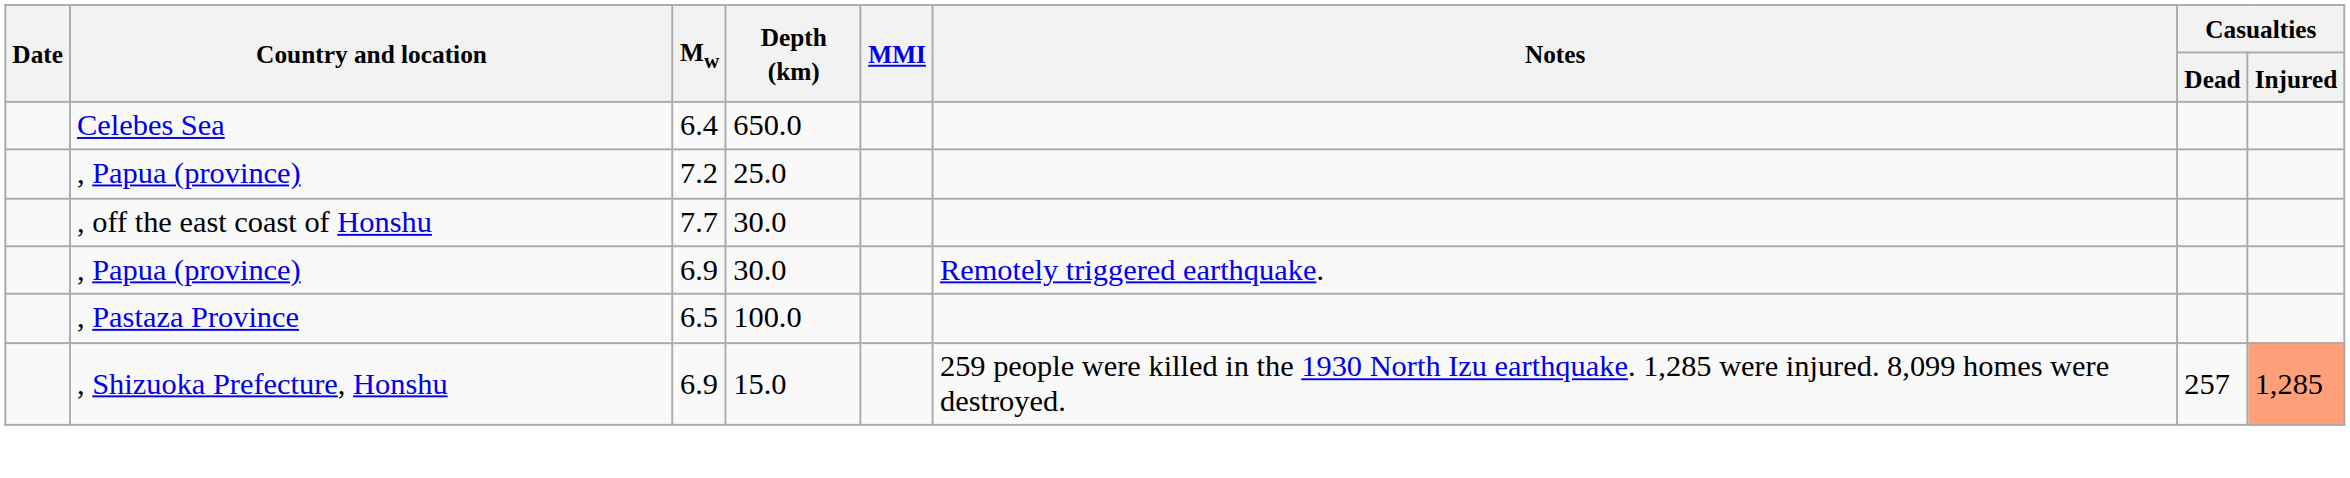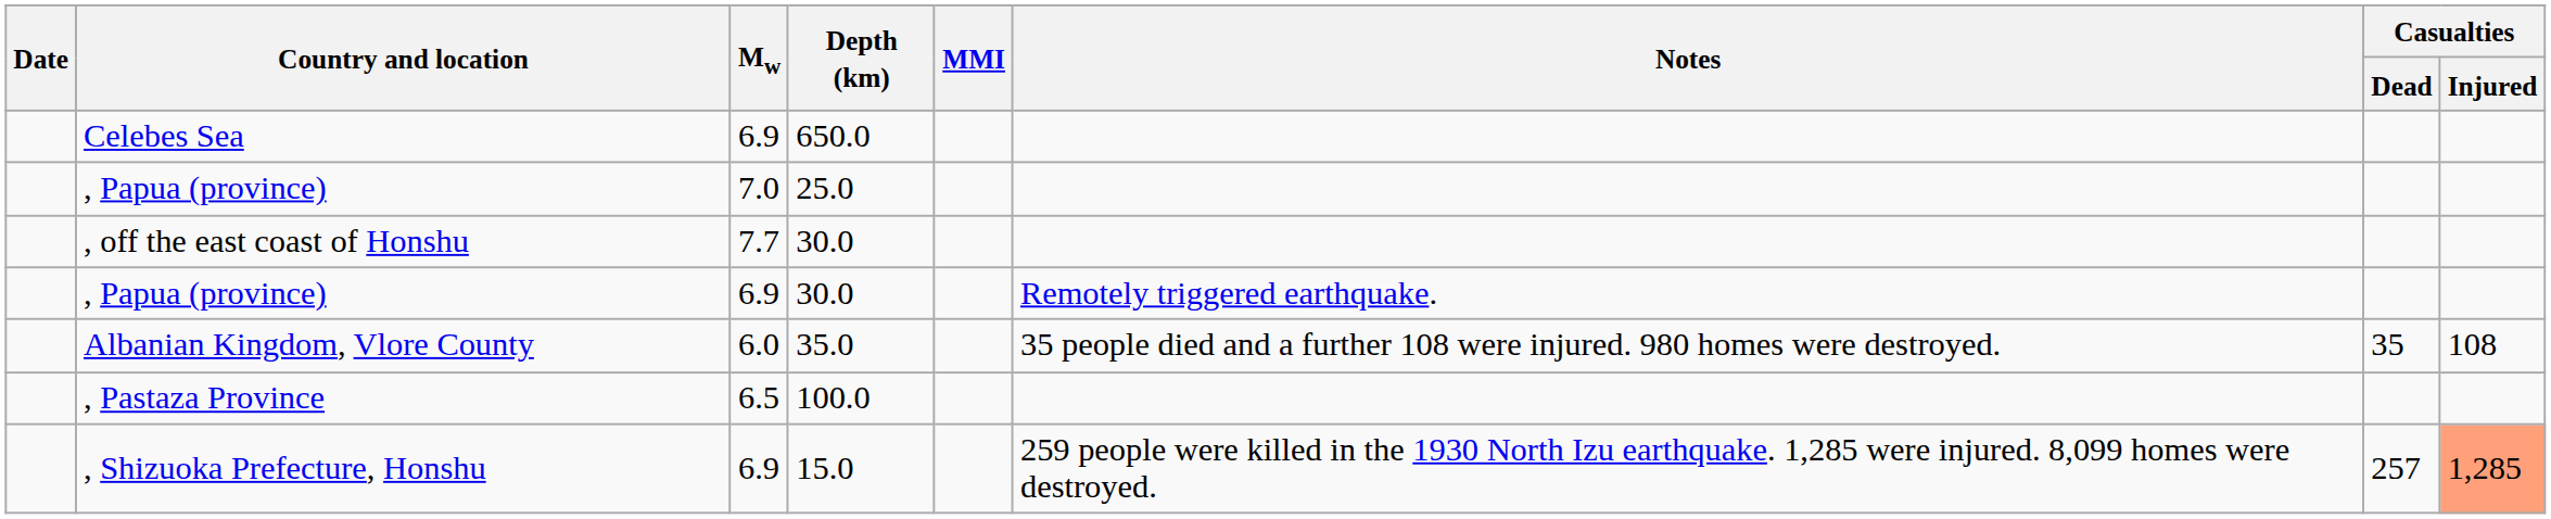Celebes Sea | Mw: 6.4 -> 6.9
, Papua (province) / 25.0 | Mw: 7.2 -> 7.0
+ row: Albanian Kingdom, Vlore County | 6.0 | 35.0 | 35 people died and a further 108 were injured. 980 homes were destroyed. | 35 | 108
